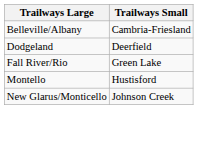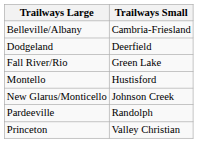+ row: Pardeeville | Randolph
+ row: Princeton | Valley Christian
